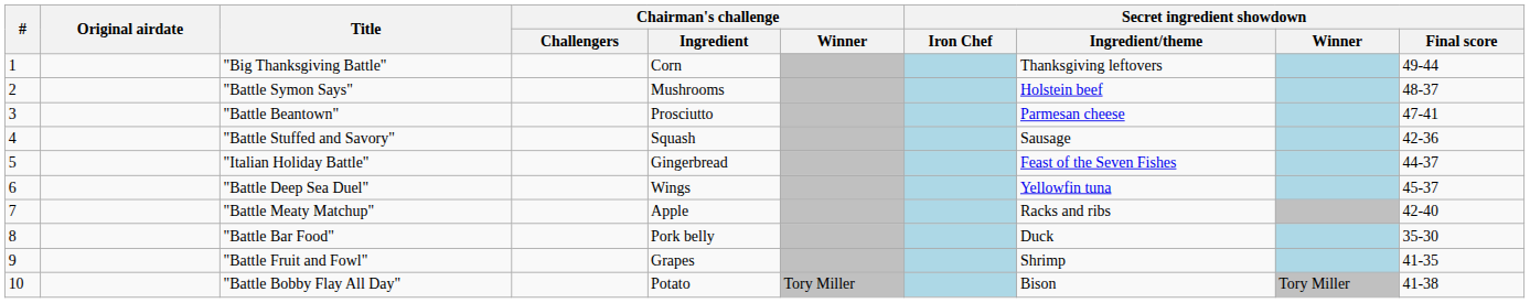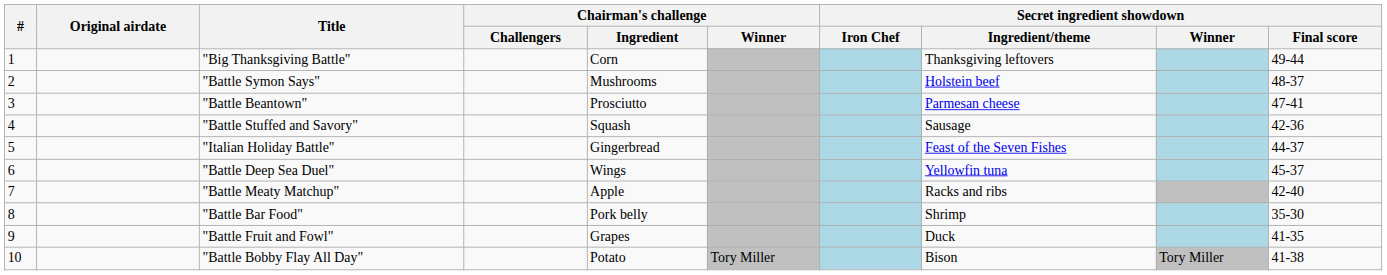"Battle Bar Food" | Secret ingredient showdown / Ingredient/theme: Duck -> Shrimp
"Battle Fruit and Fowl" | Secret ingredient showdown / Ingredient/theme: Shrimp -> Duck
